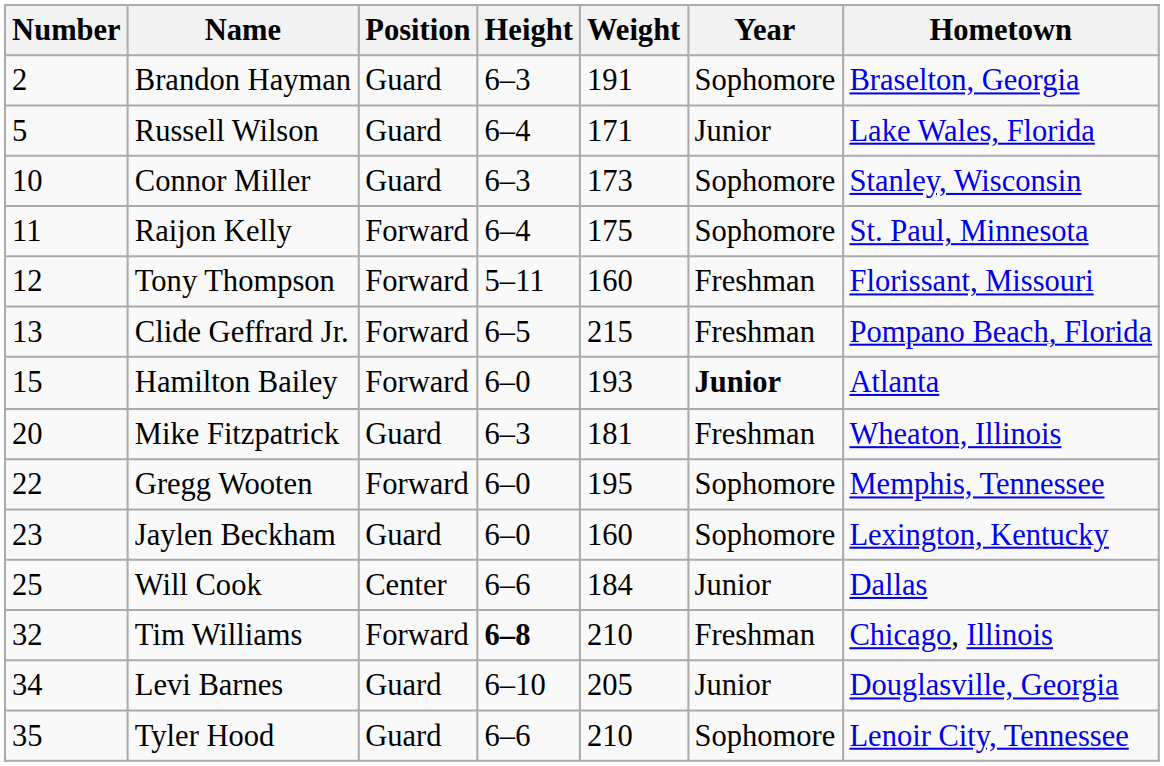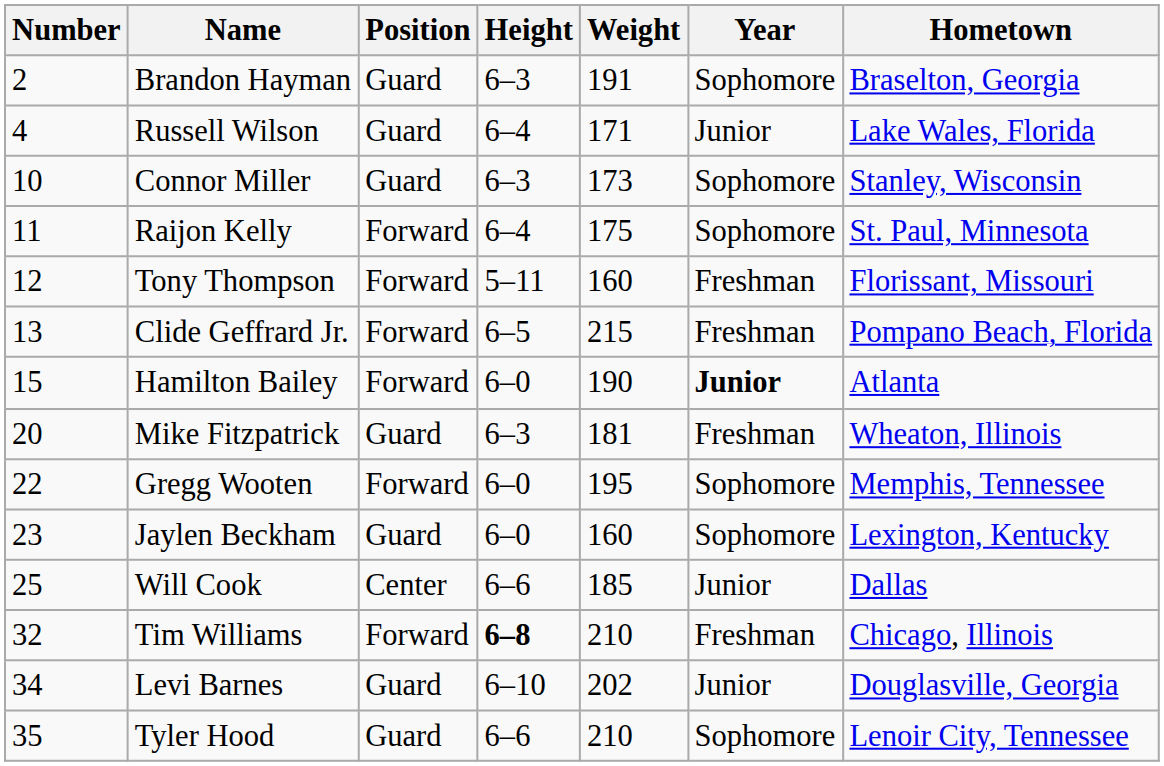Russell Wilson | Number: 5 -> 4
Hamilton Bailey | Weight: 193 -> 190
Will Cook | Weight: 184 -> 185
Levi Barnes | Weight: 205 -> 202
